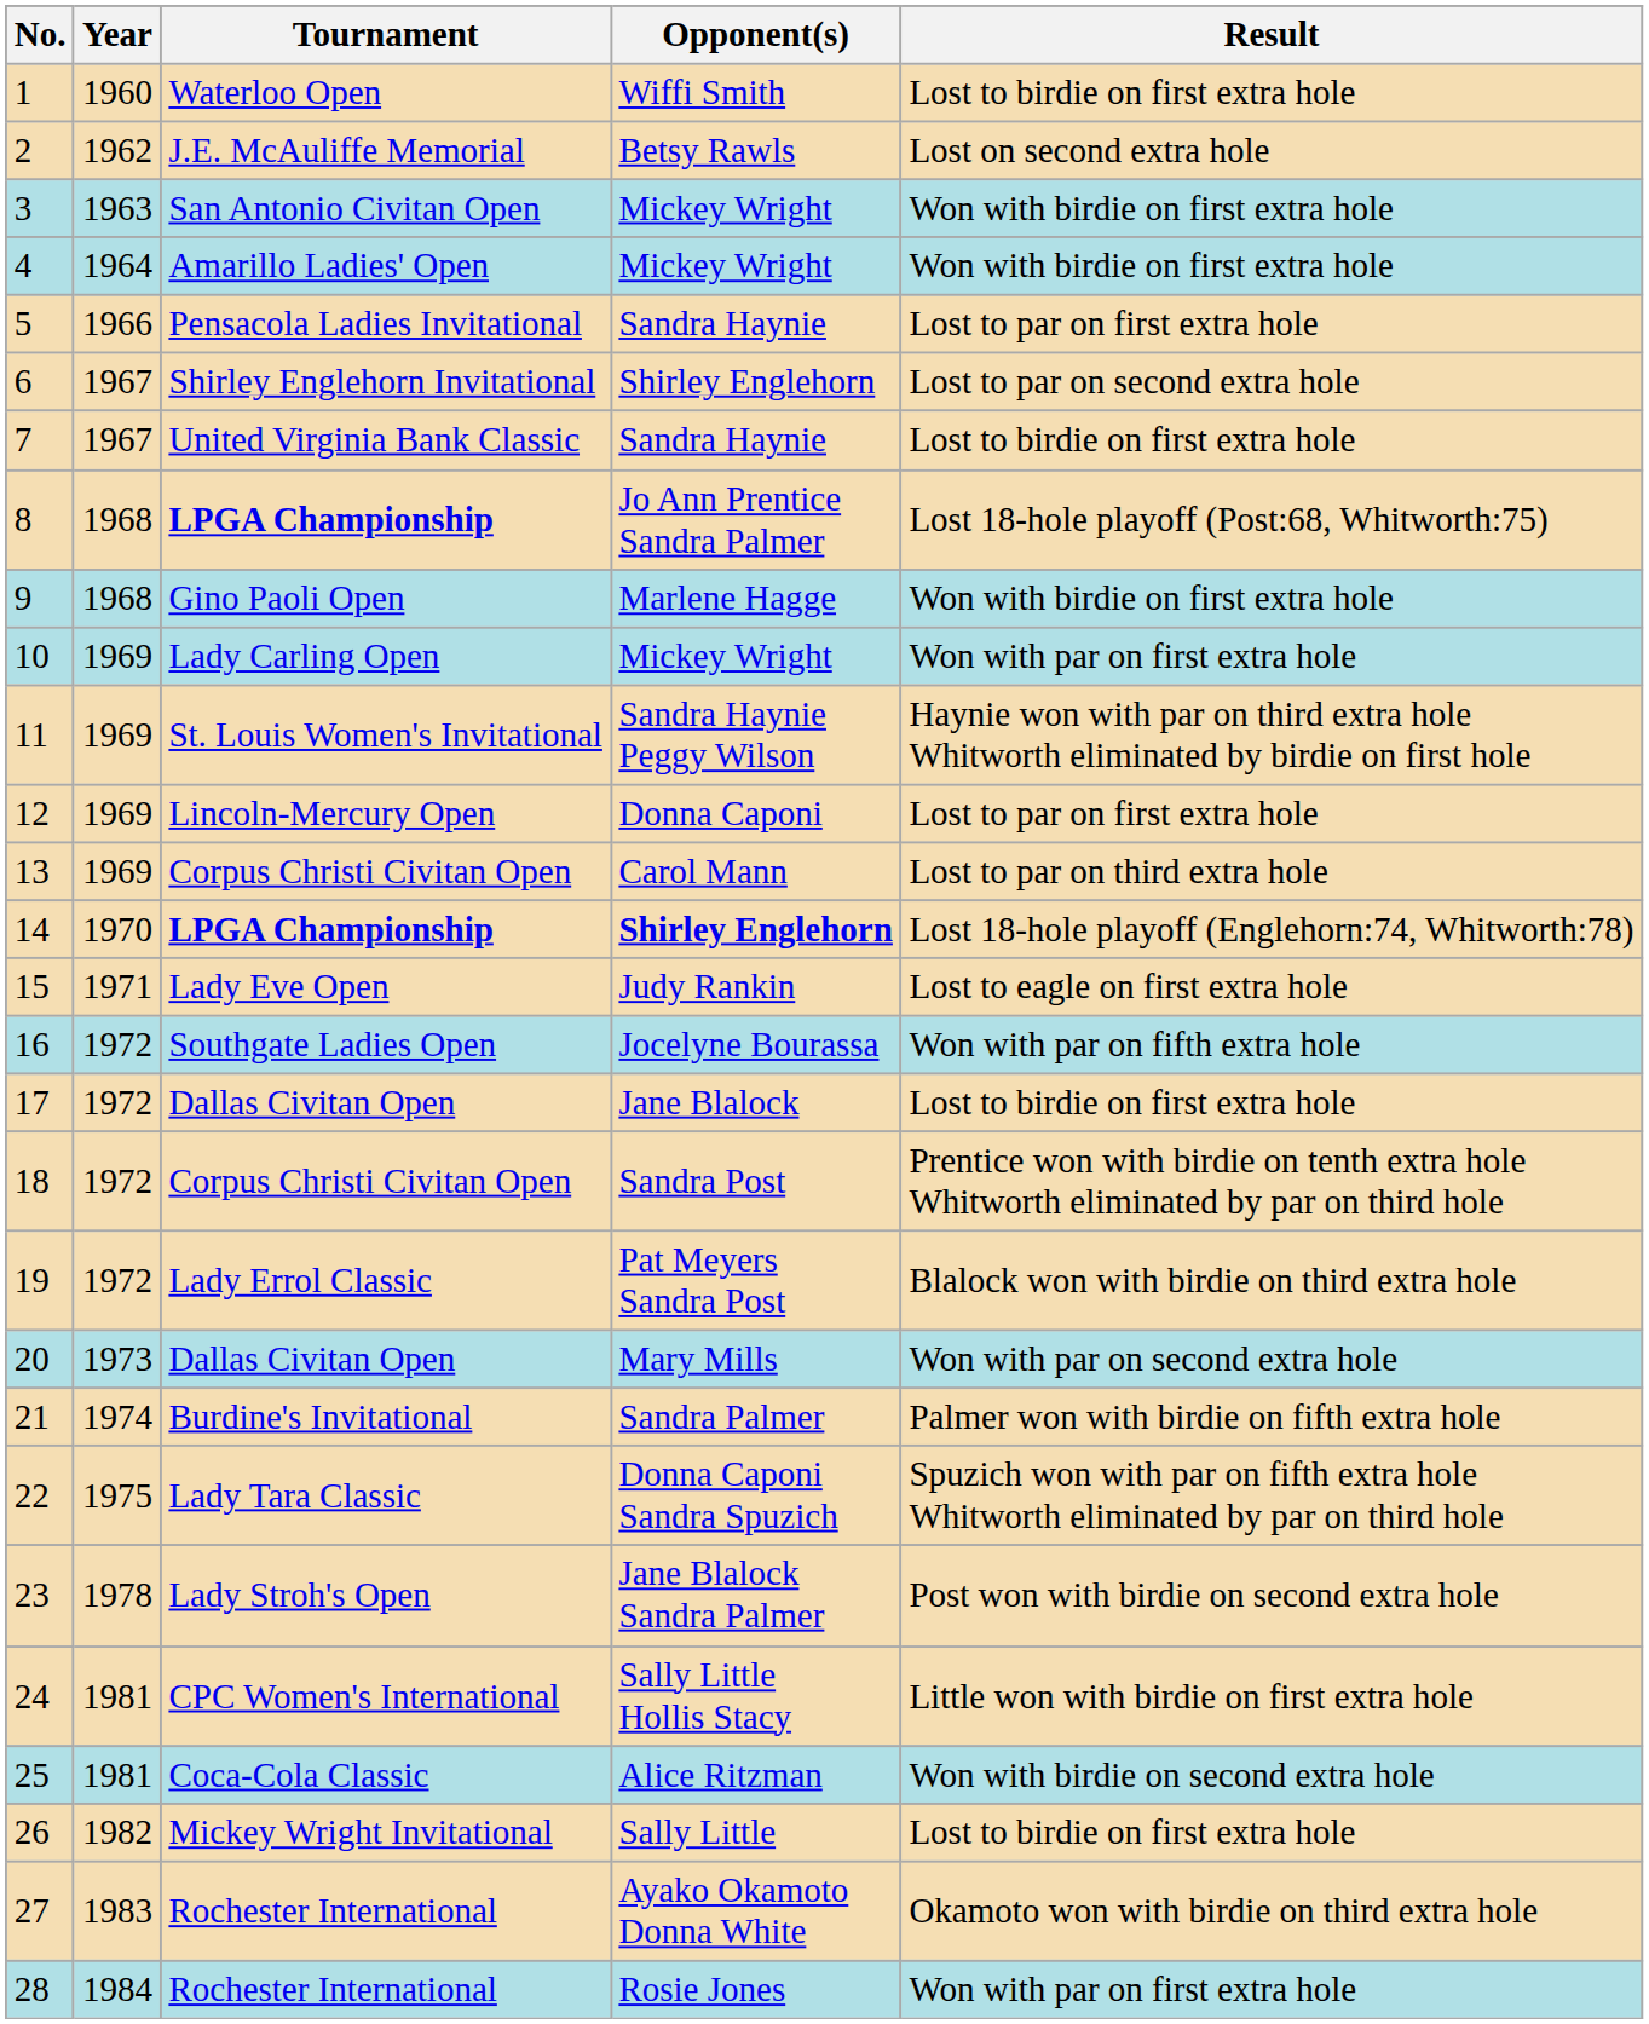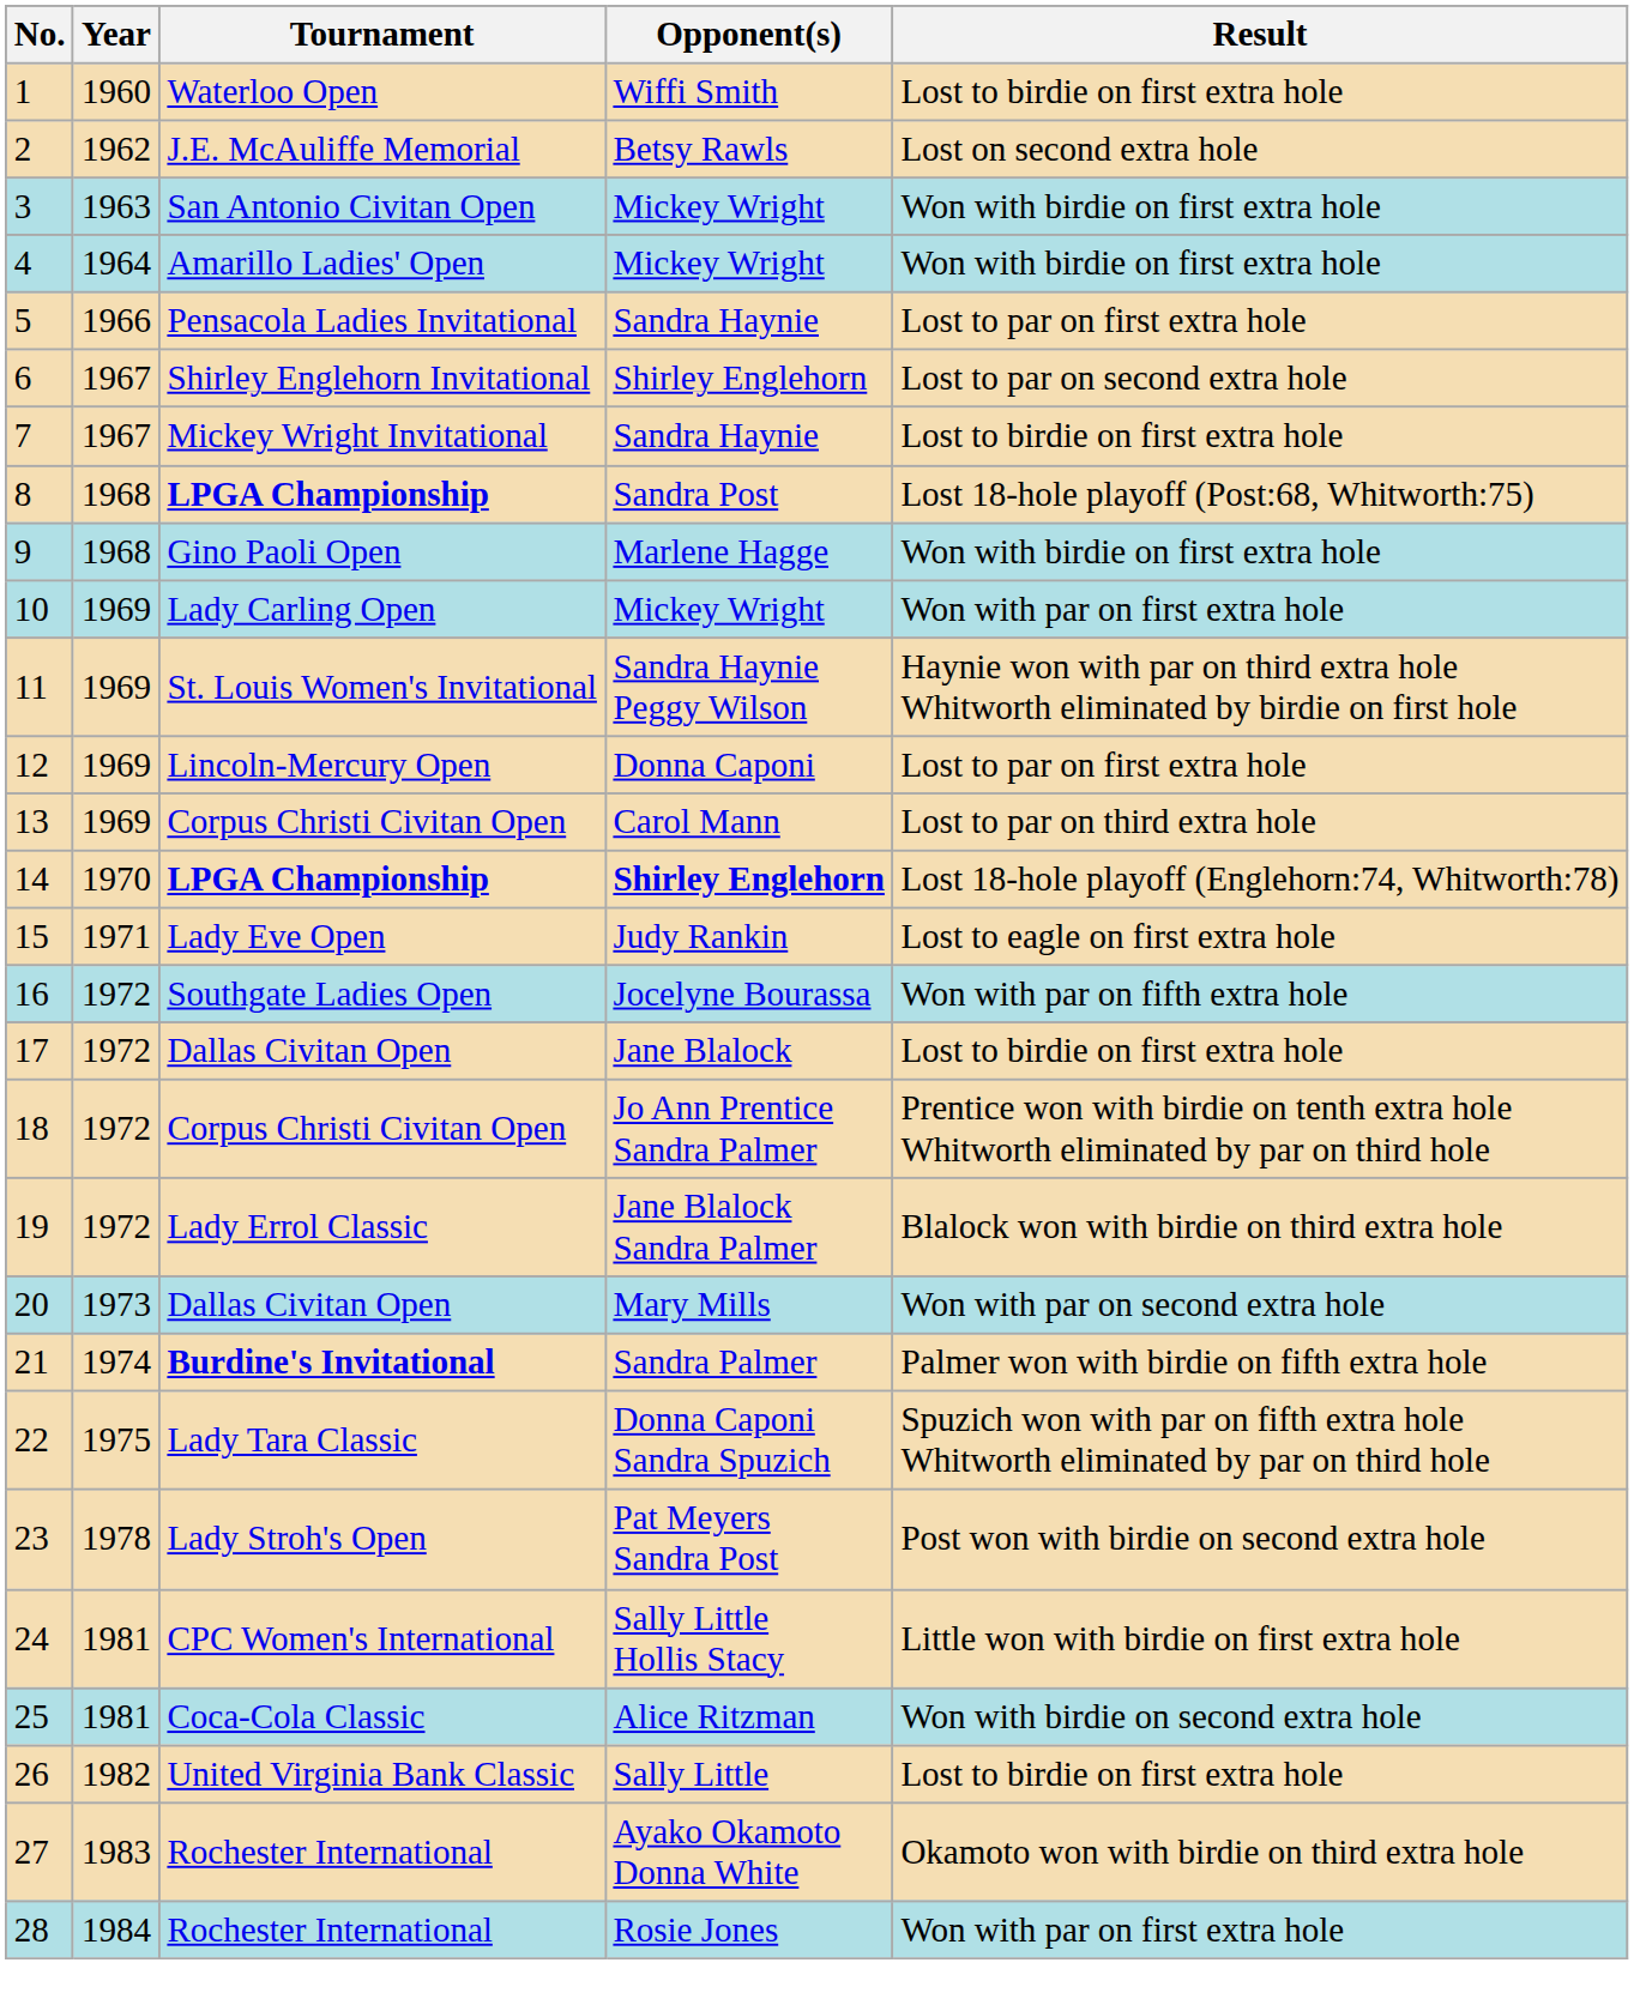7 | Tournament: United Virginia Bank Classic -> Mickey Wright Invitational
8 | Opponent(s): Jo Ann Prentice Sandra Palmer -> Sandra Post
18 | Opponent(s): Sandra Post -> Jo Ann Prentice Sandra Palmer
19 | Opponent(s): Pat Meyers Sandra Post -> Jane Blalock Sandra Palmer
21 | Tournament: normal -> bold
23 | Opponent(s): Jane Blalock Sandra Palmer -> Pat Meyers Sandra Post
26 | Tournament: Mickey Wright Invitational -> United Virginia Bank Classic
